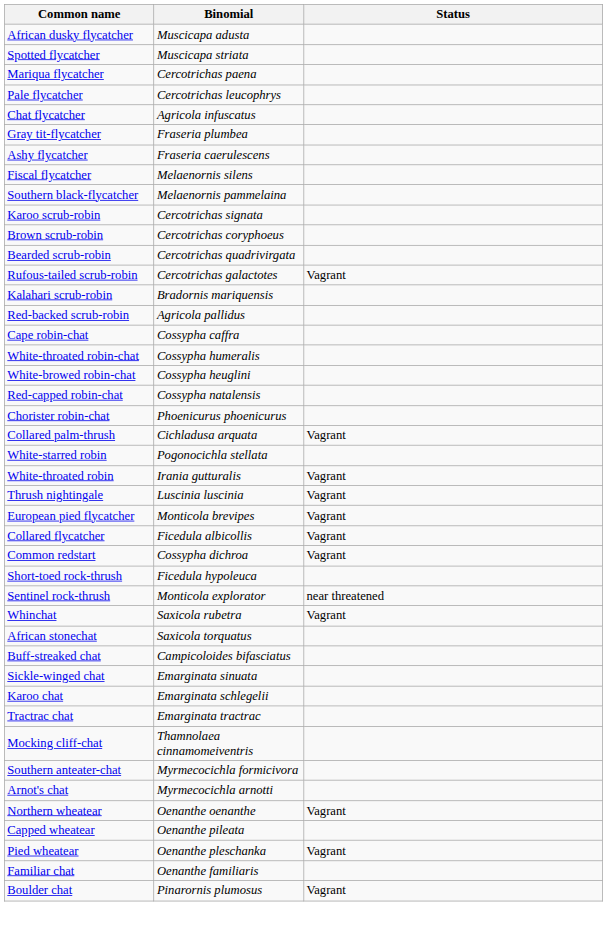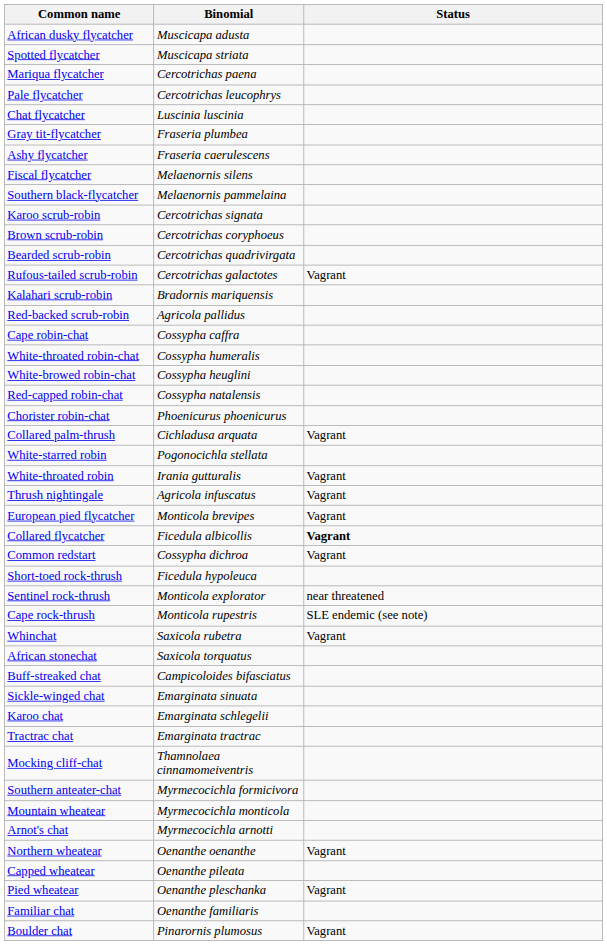Chat flycatcher | Binomial: Agricola infuscatus -> Luscinia luscinia
Thrush nightingale | Binomial: Luscinia luscinia -> Agricola infuscatus
Collared flycatcher | Status: normal -> bold
+ row: Cape rock-thrush | Monticola rupestris | SLE endemic (see note)
+ row: Mountain wheatear | Myrmecocichla monticola
